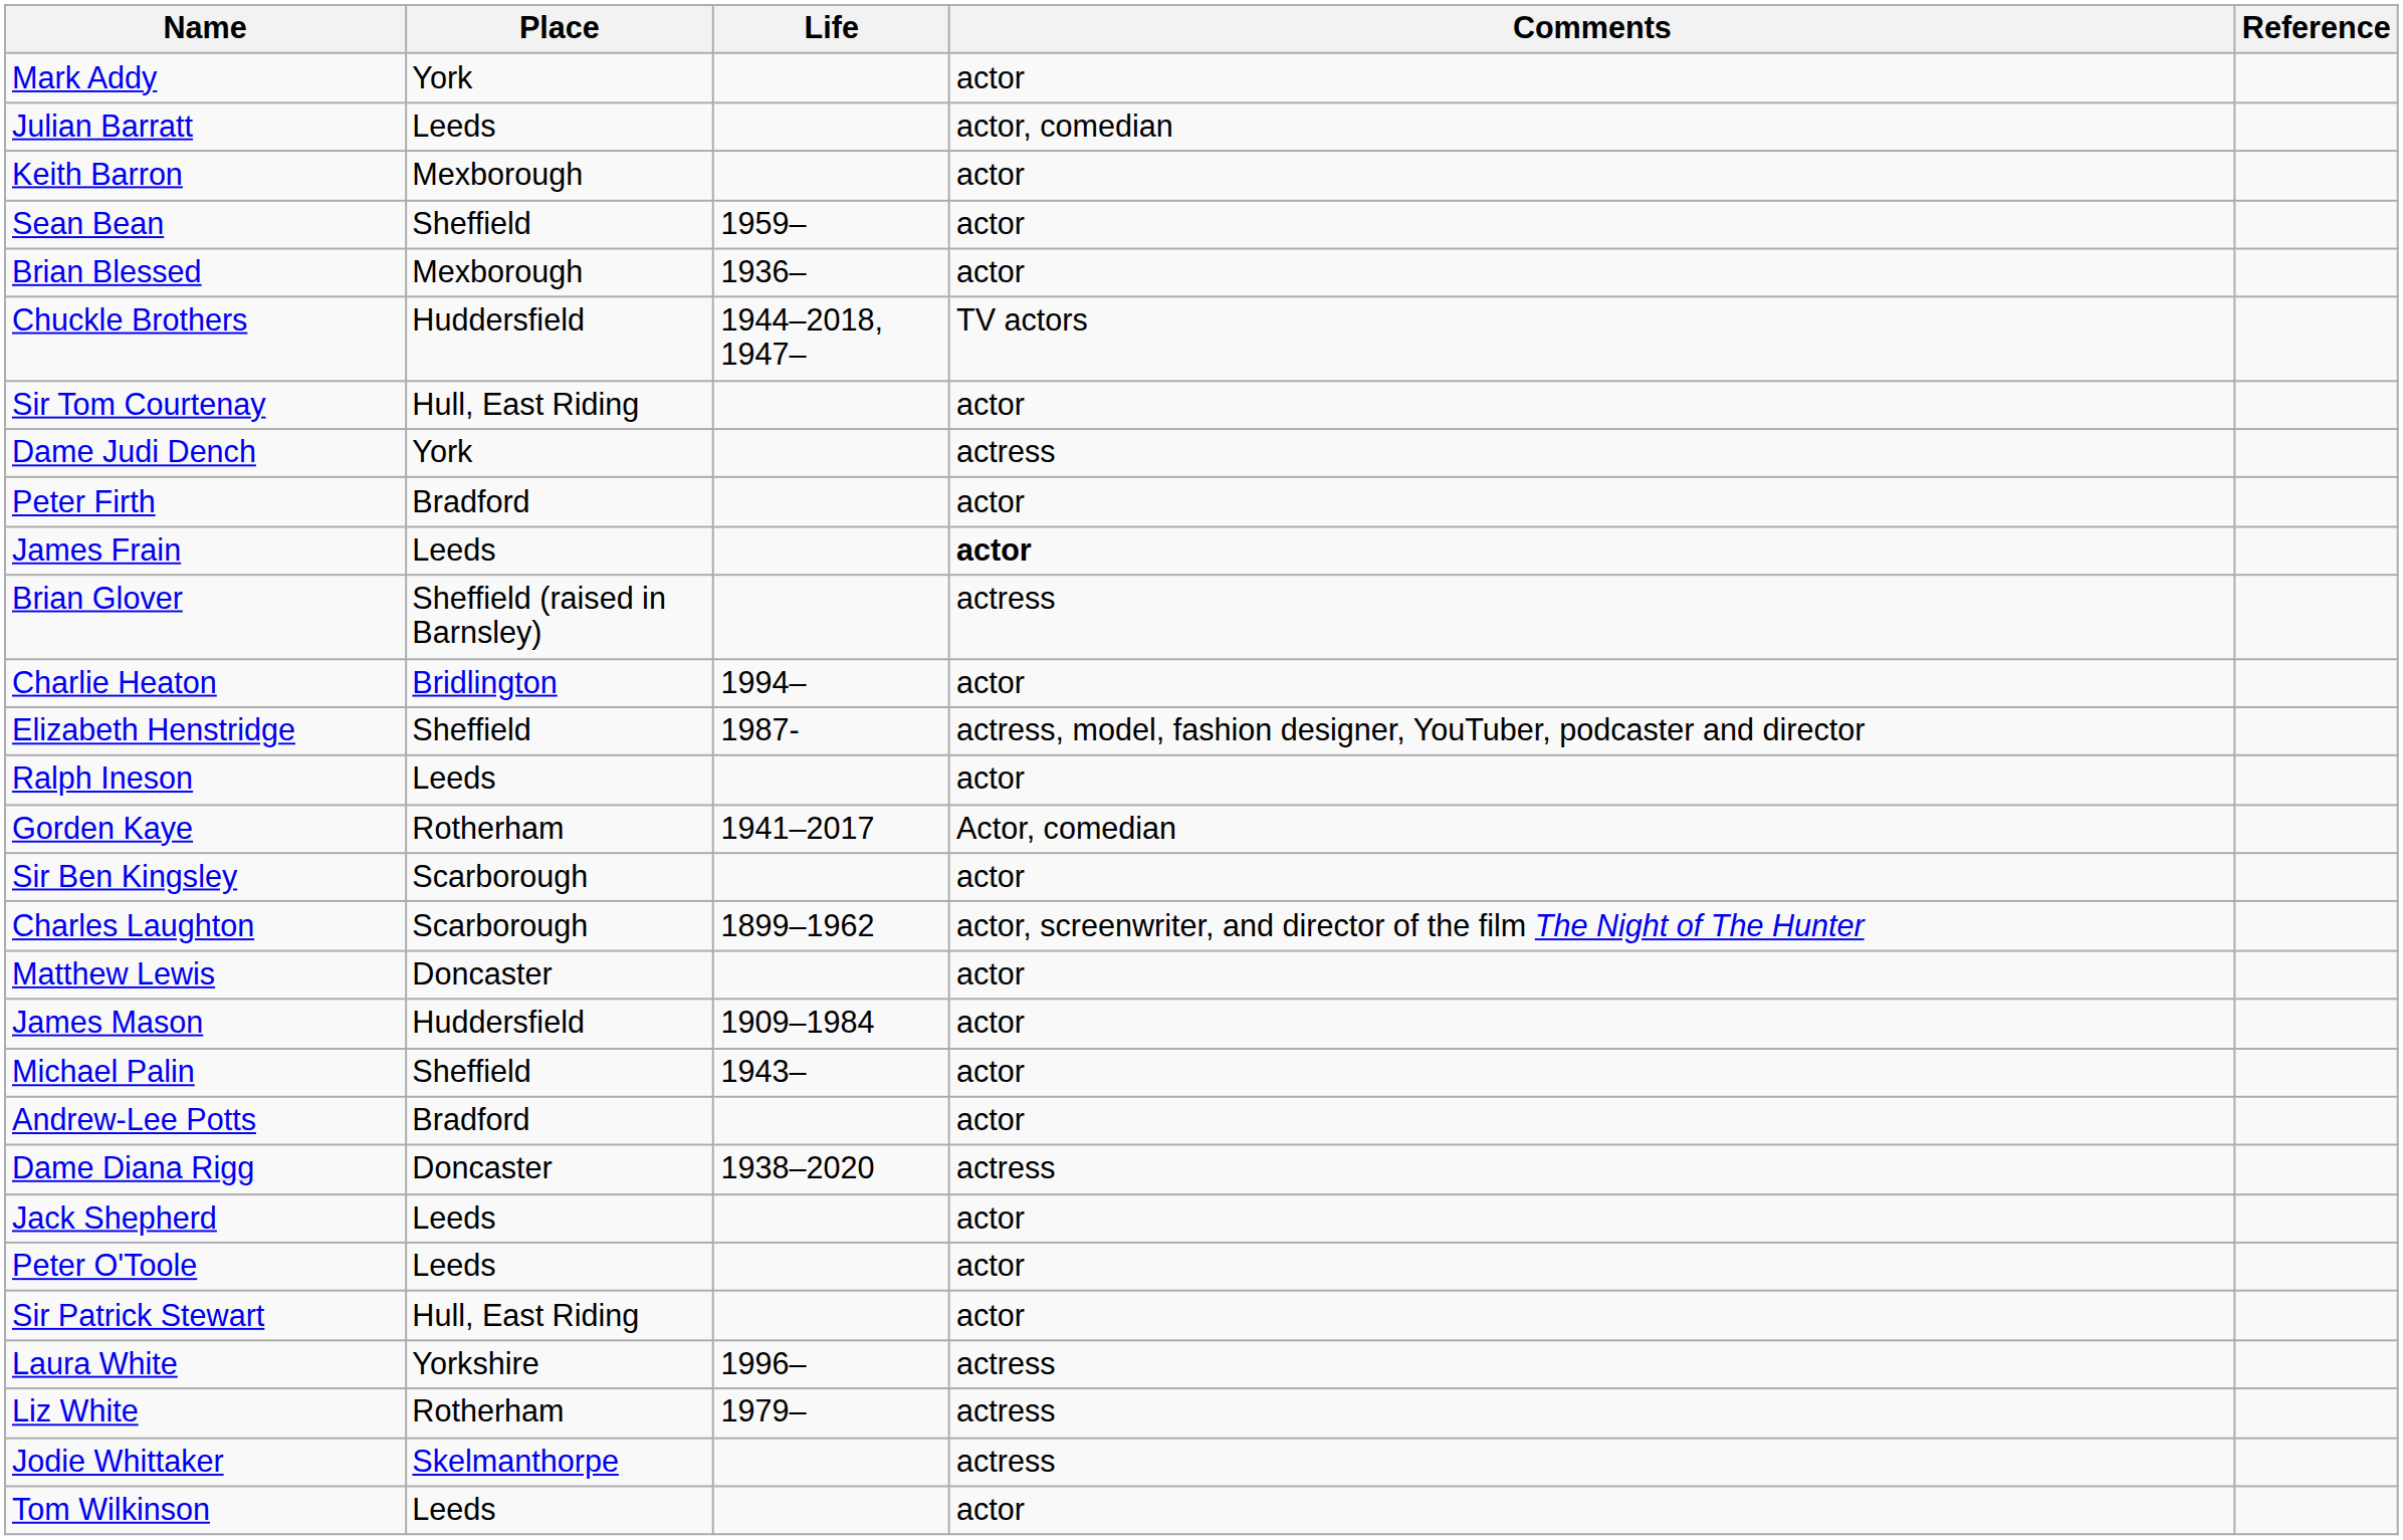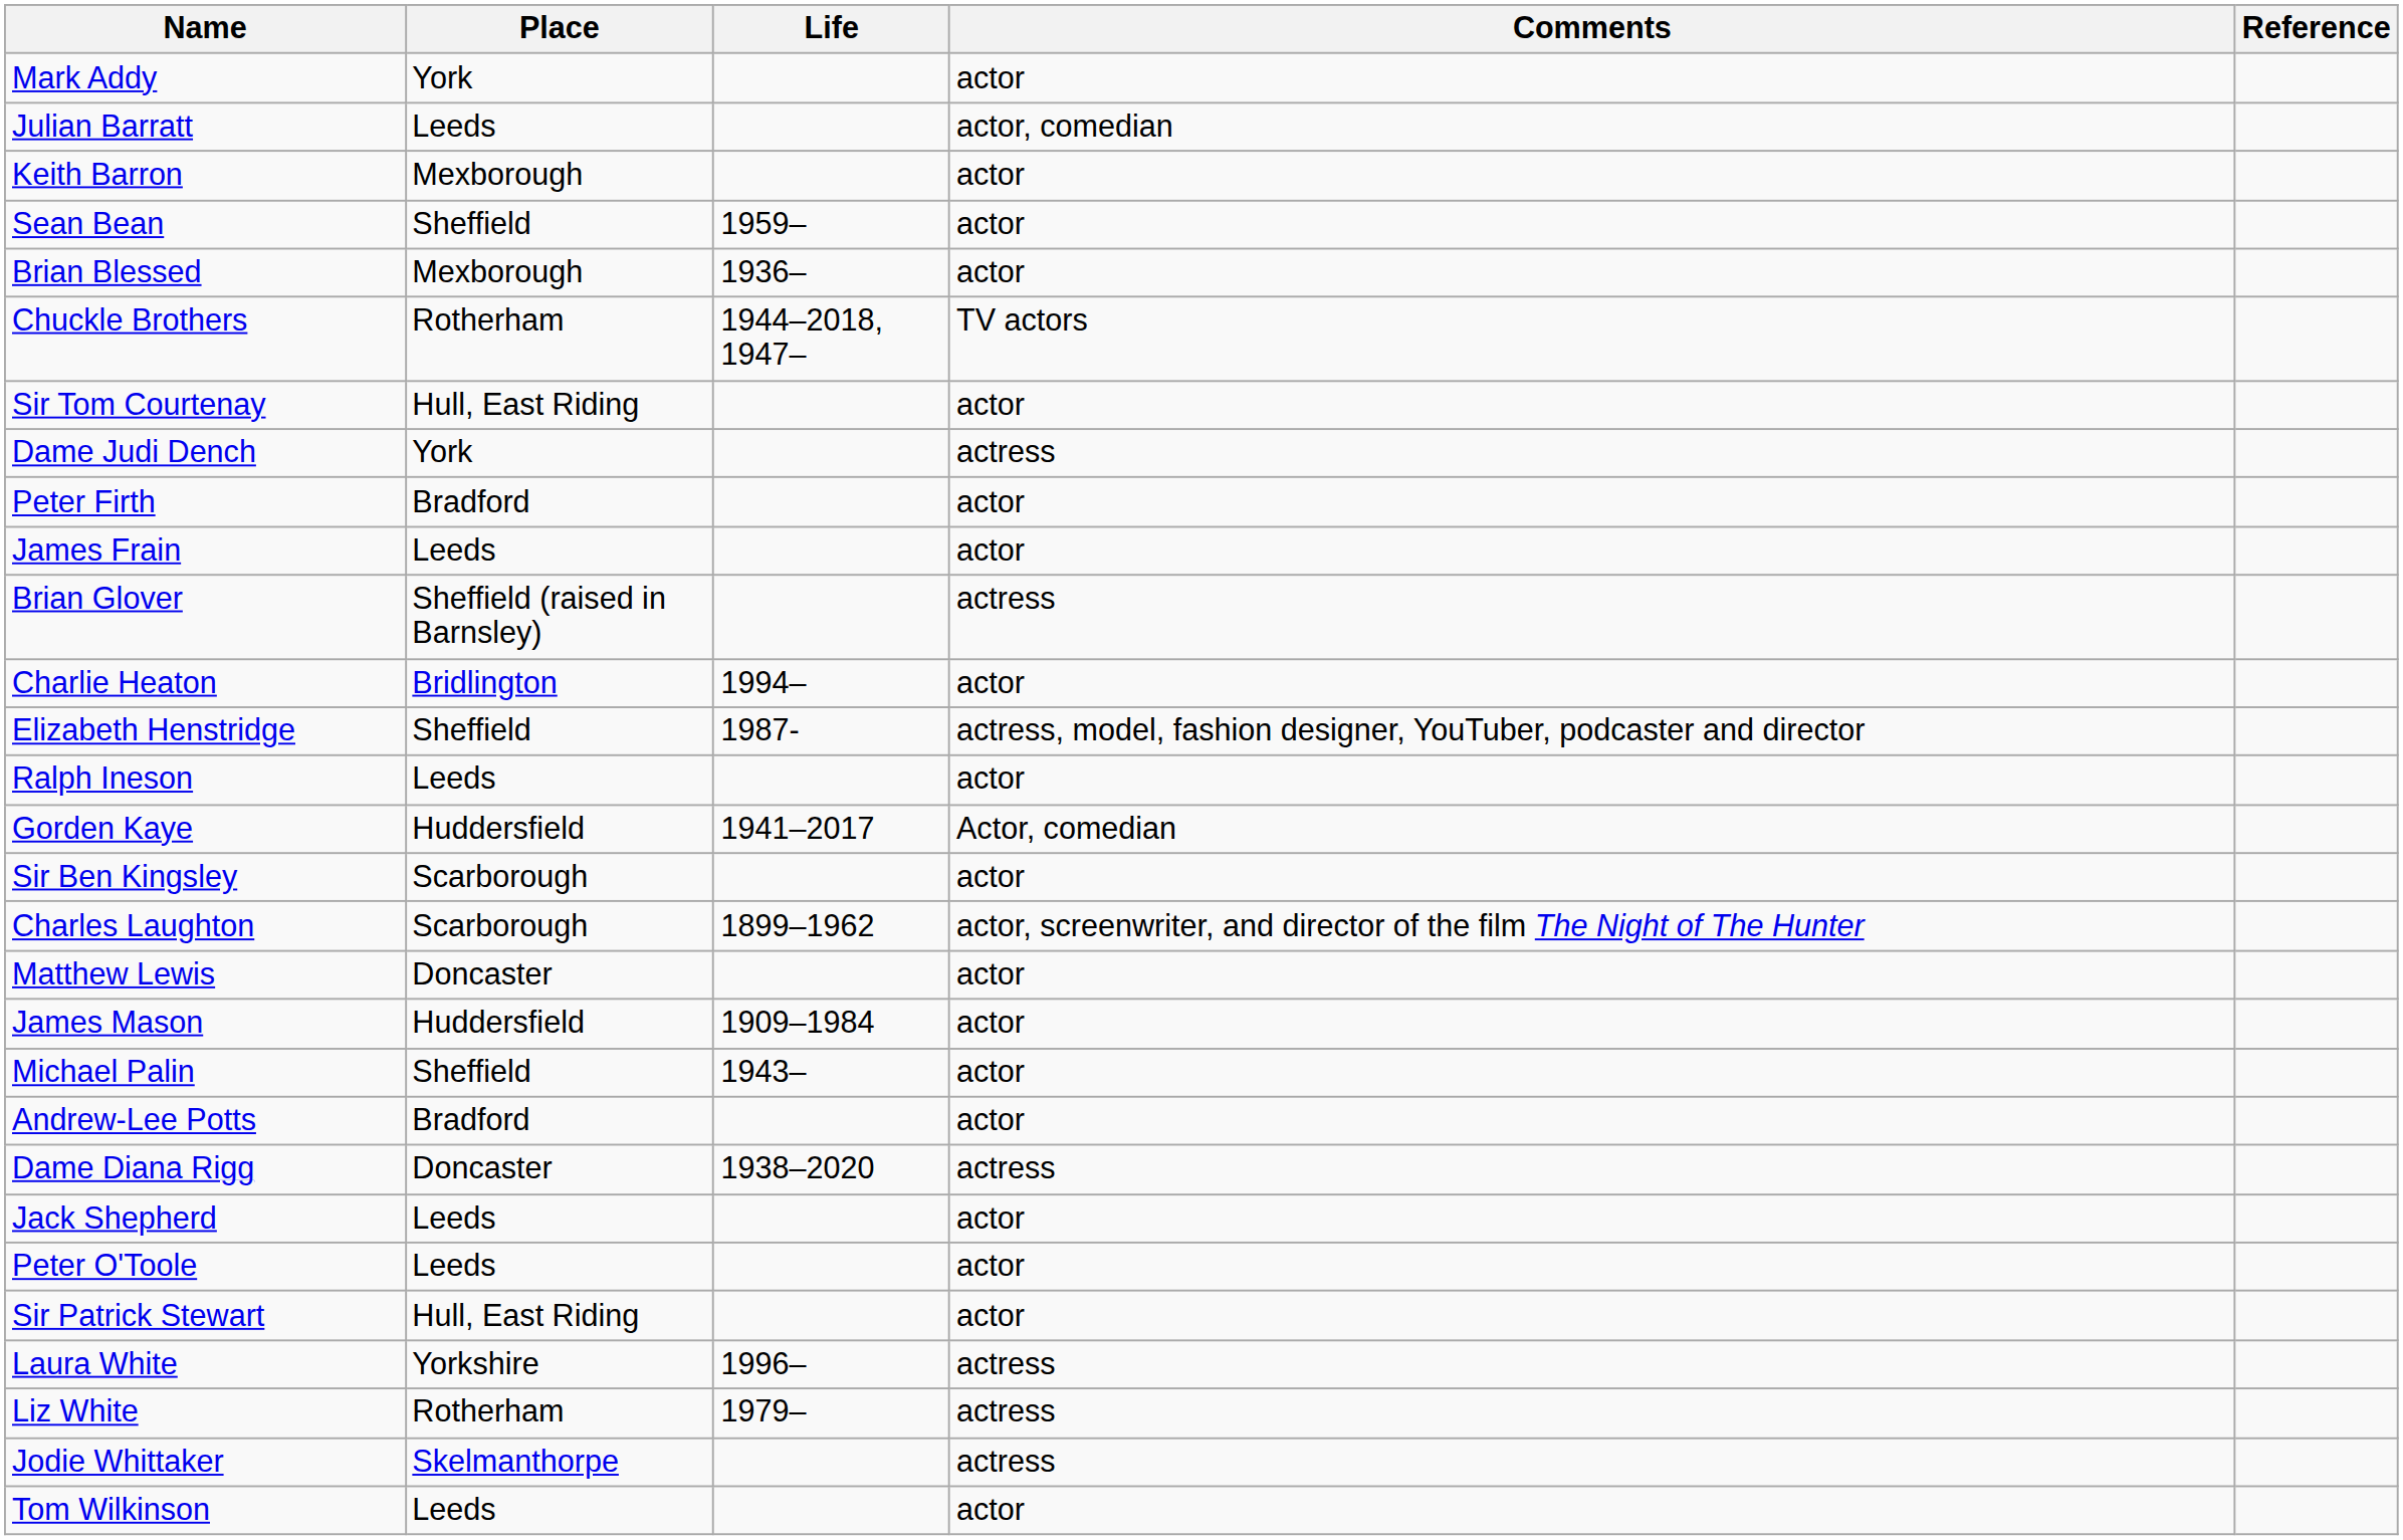Chuckle Brothers | Place: Huddersfield -> Rotherham
James Frain | Comments: bold -> normal
Gorden Kaye | Place: Rotherham -> Huddersfield
